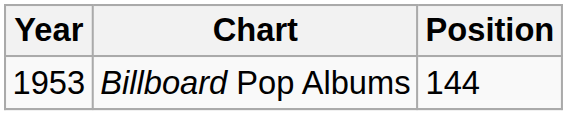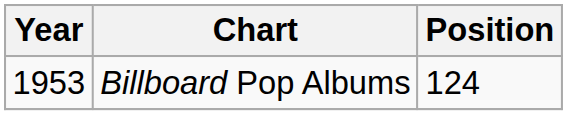Billboard Pop Albums | Position: 144 -> 124
